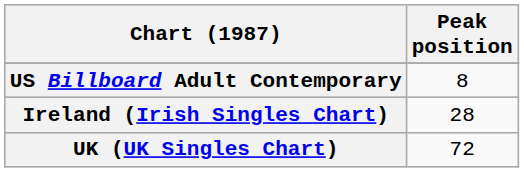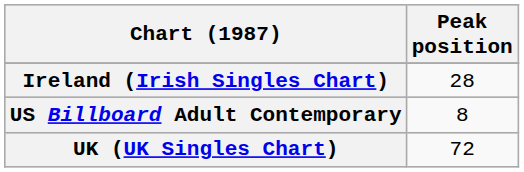rows swapped: Ireland (Irish Singles Chart) <-> US Billboard Adult Contemporary
